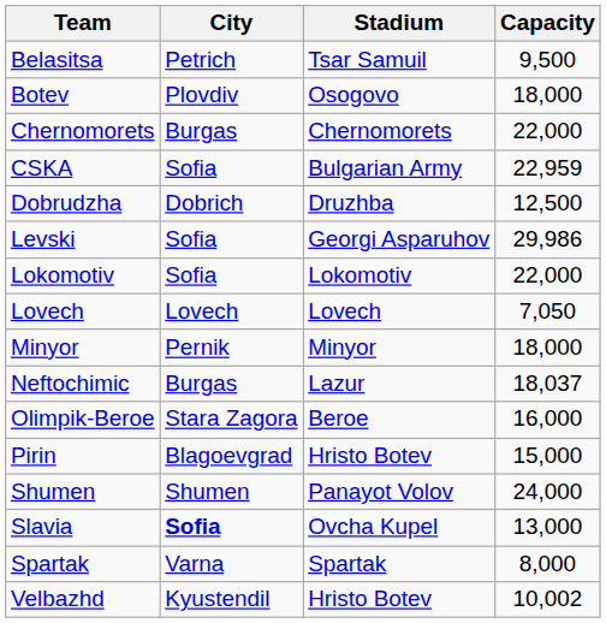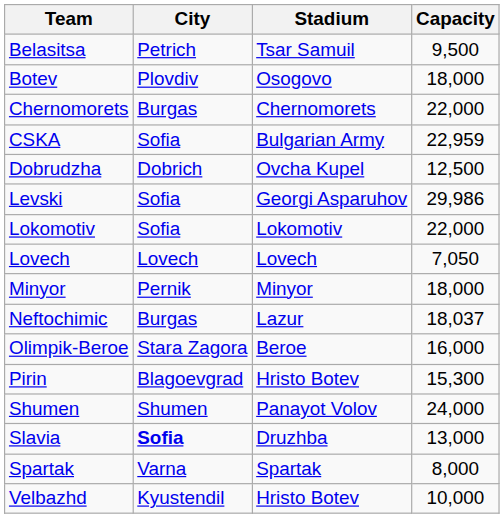Dobrudzha | Stadium: Druzhba -> Ovcha Kupel
Pirin | Capacity: 15,000 -> 15,300
Slavia | Stadium: Ovcha Kupel -> Druzhba
Velbazhd | Capacity: 10,002 -> 10,000
